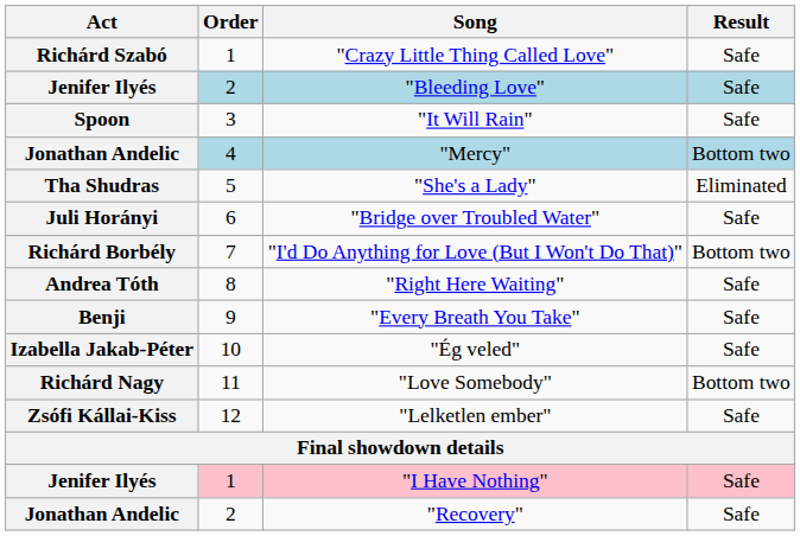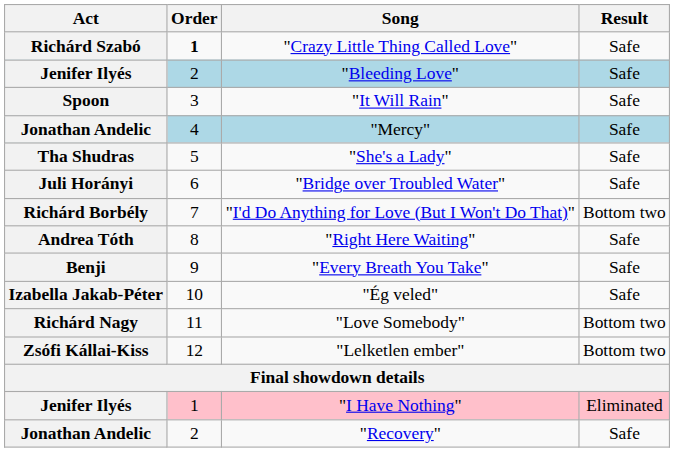"Crazy Little Thing Called Love" | Order: normal -> bold
"Mercy" | Result: Bottom two -> Safe
"She's a Lady" | Result: Eliminated -> Safe
"Lelketlen ember" | Result: Safe -> Bottom two
"I Have Nothing" | Result: Safe -> Eliminated
